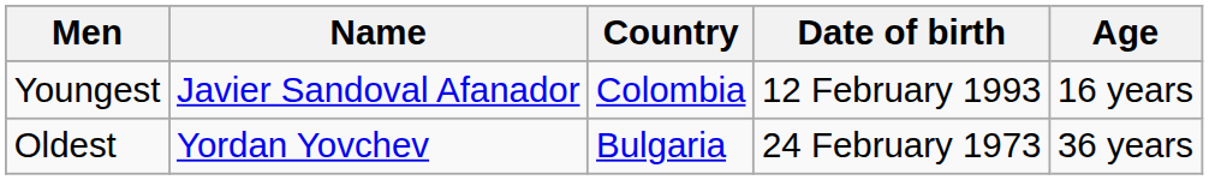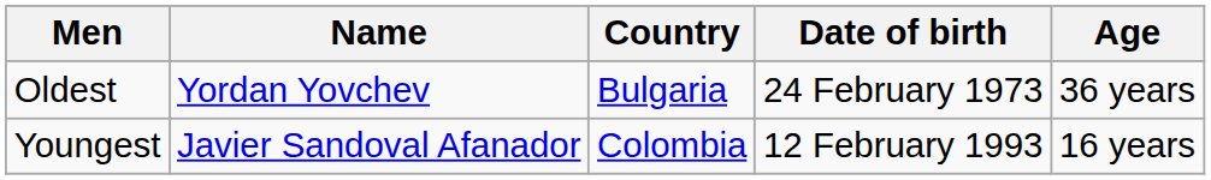rows swapped: Youngest <-> Oldest
